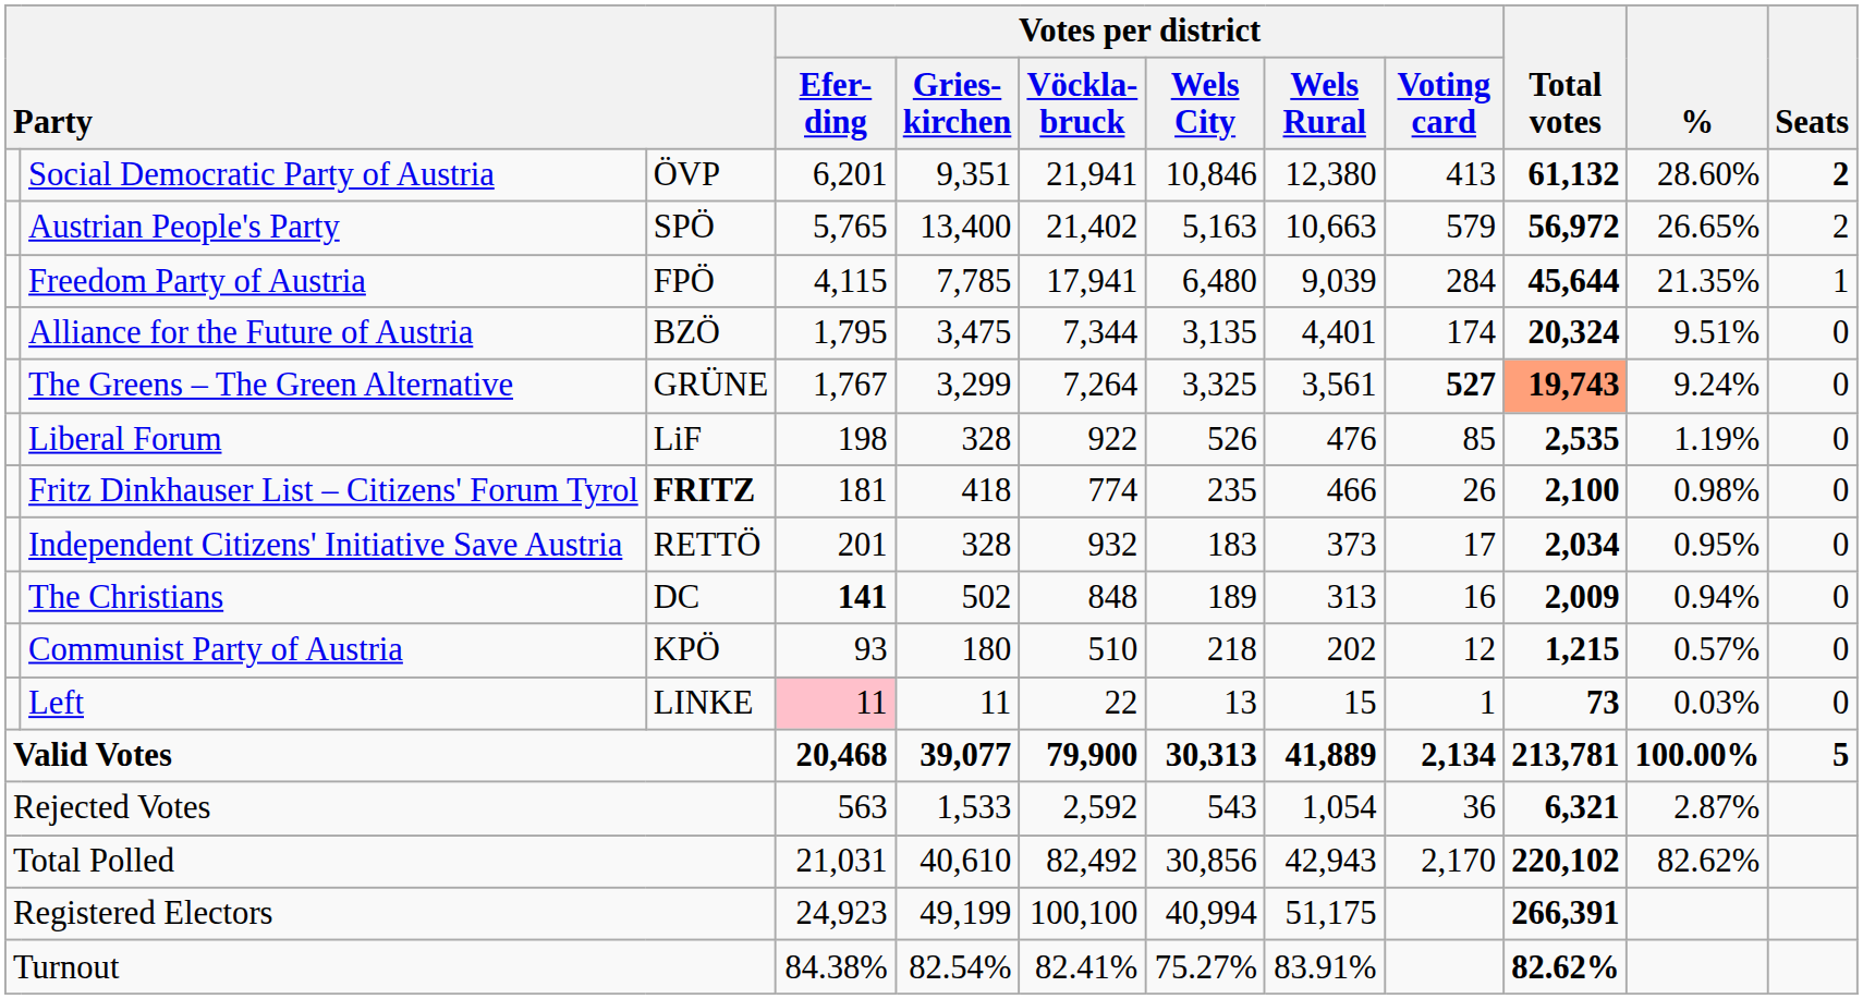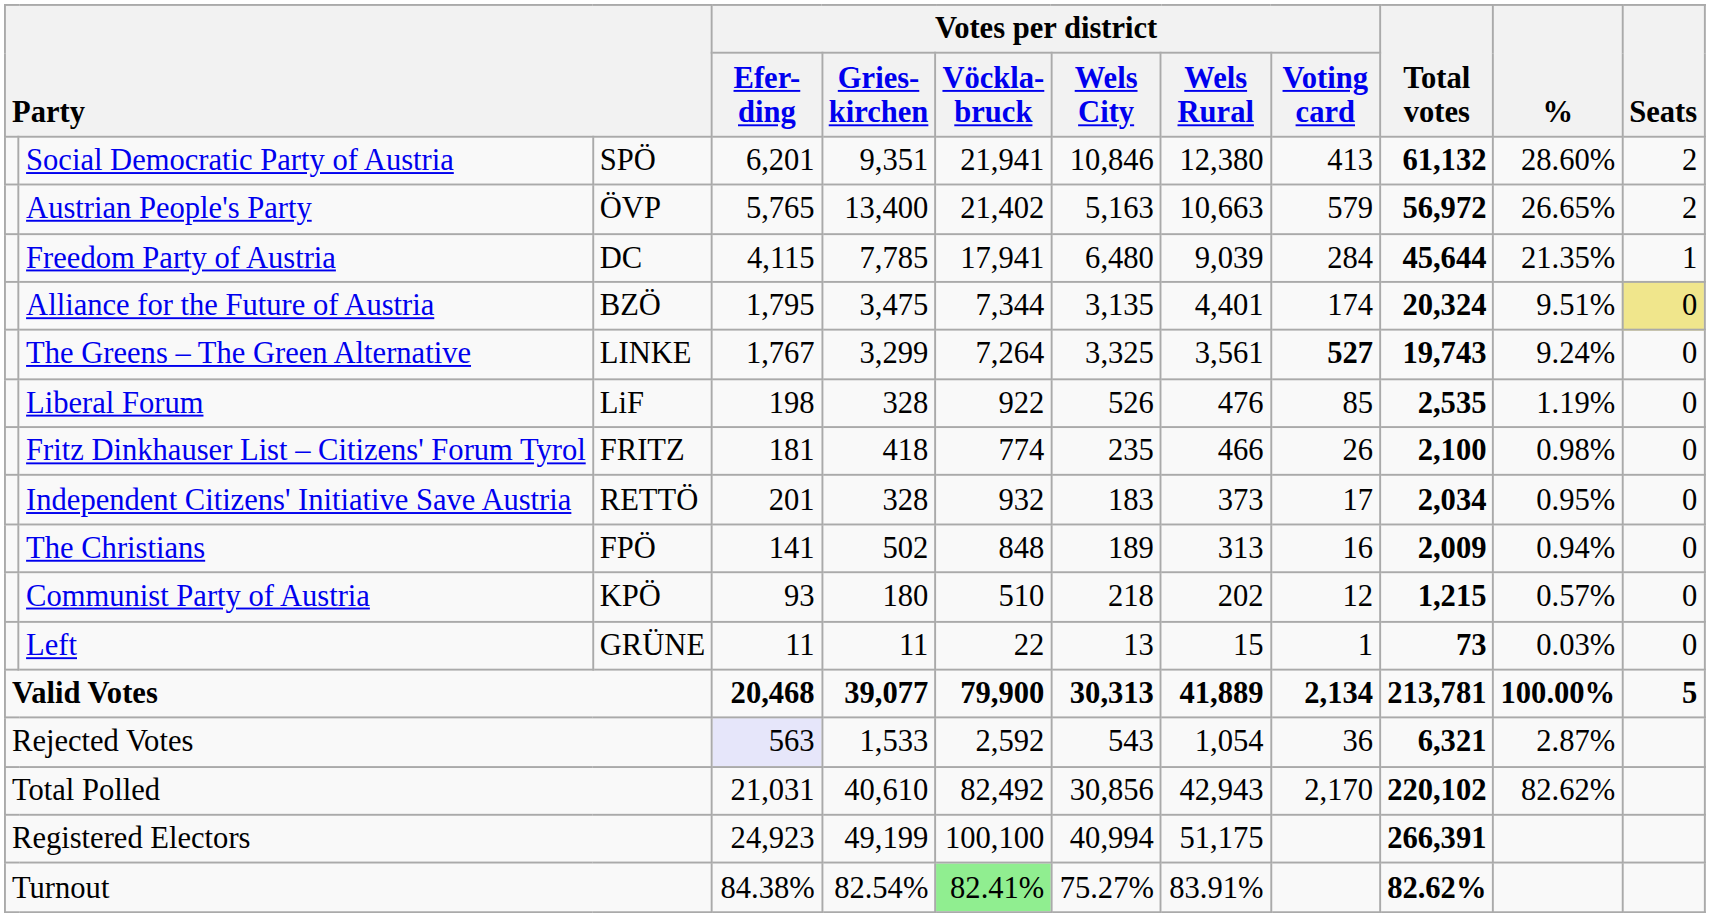Social Democratic Party of Austria | column 3: ÖVP -> SPÖ
Social Democratic Party of Austria | Seats: bold -> normal
Austrian People's Party | column 3: SPÖ -> ÖVP
Freedom Party of Austria | column 3: FPÖ -> DC
Alliance for the Future of Austria | Seats: no background -> khaki background
The Greens – The Green Alternative | column 3: GRÜNE -> LINKE
The Greens – The Green Alternative | Total votes: lightsalmon background -> no background
Fritz Dinkhauser List – Citizens' Forum Tyrol | column 3: bold -> normal
The Christians | column 3: DC -> FPÖ
The Christians | Votes per district / Efer- ding: bold -> normal
Left | column 3: LINKE -> GRÜNE
Left | Votes per district / Efer- ding: pink background -> no background
Rejected Votes | Votes per district / Efer- ding: no background -> lavender background
Turnout | Votes per district / Vöckla- bruck: no background -> lightgreen background
